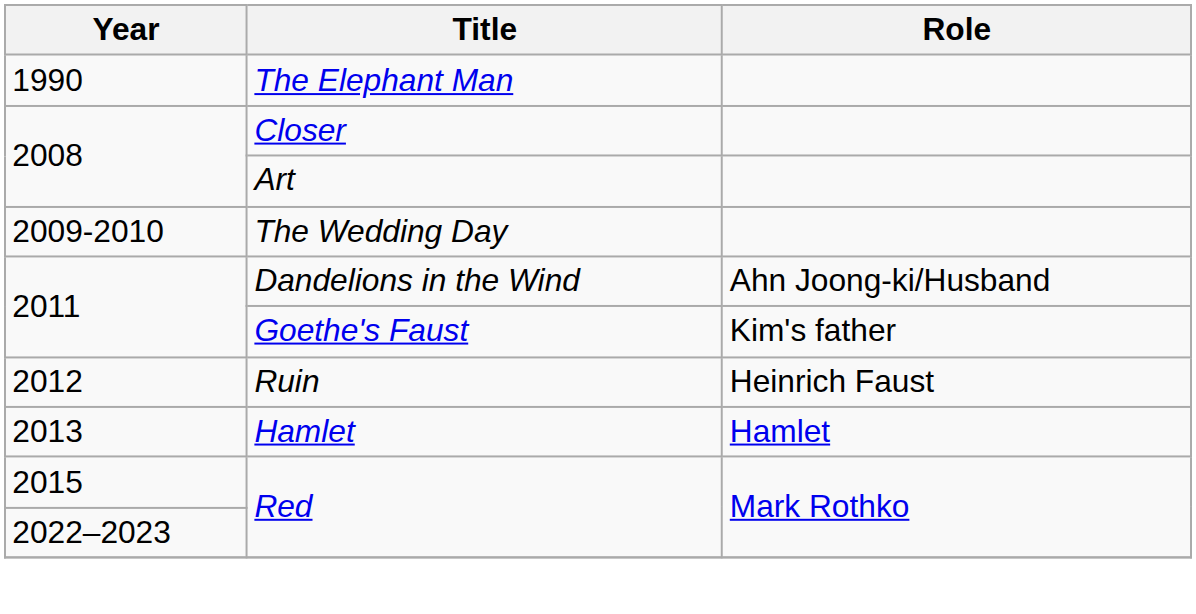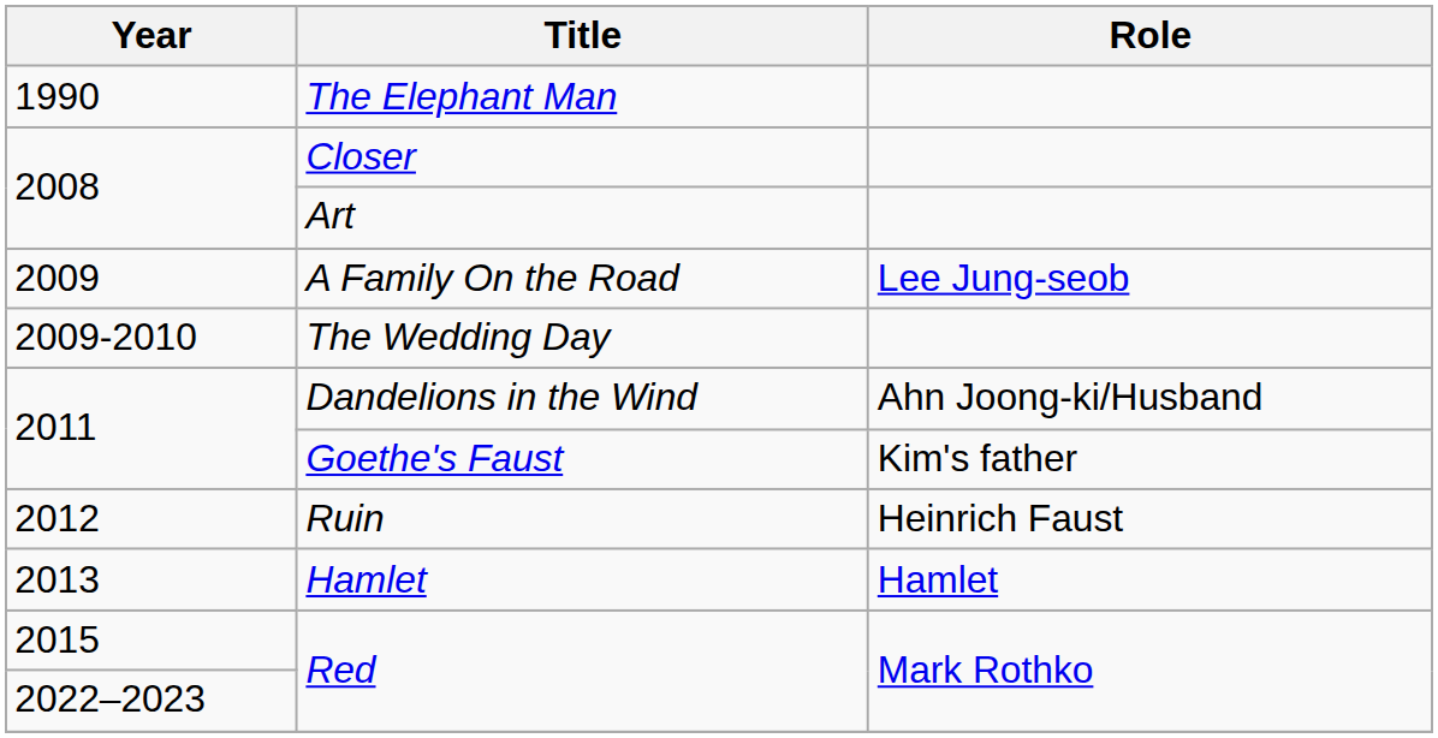+ row: 2009 | A Family On the Road | Lee Jung-seob
